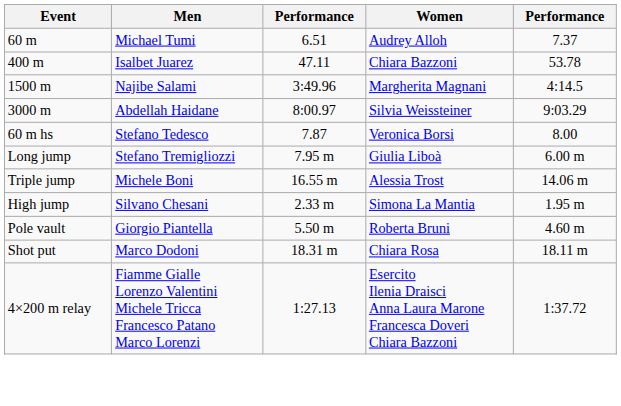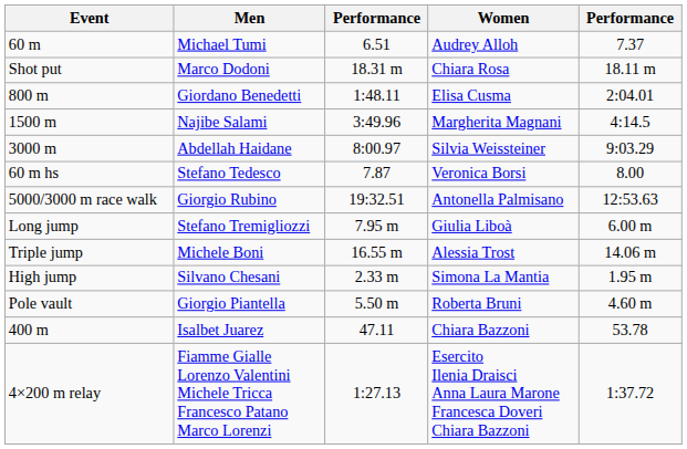rows swapped: 400 m <-> Shot put
+ row: 800 m | Giordano Benedetti | 1:48.11 | Elisa Cusma | 2:04.01
+ row: 5000/3000 m race walk | Giorgio Rubino | 19:32.51 | Antonella Palmisano | 12:53.63
